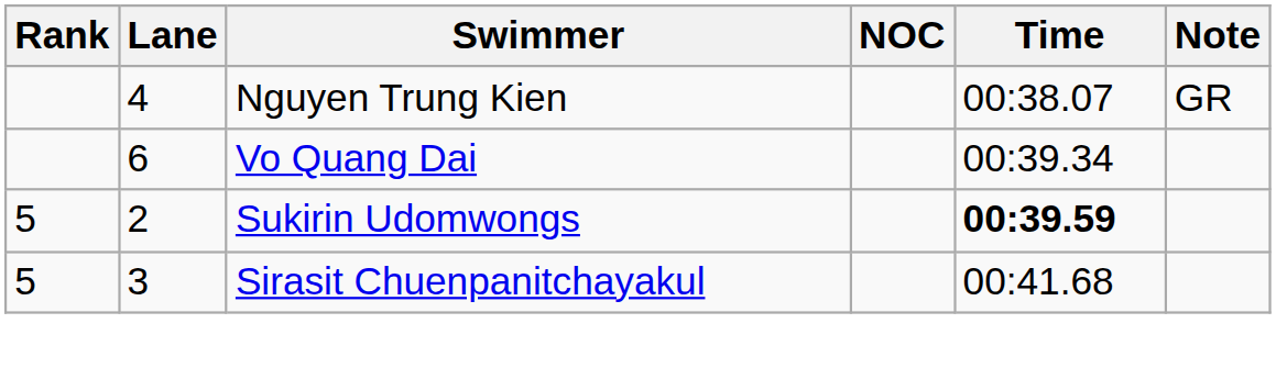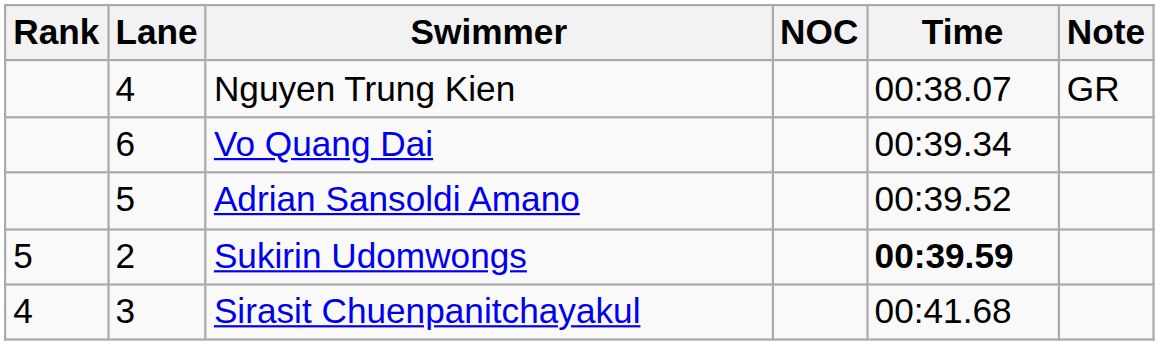+ row: 5 | Adrian Sansoldi Amano | 00:39.52
Sirasit Chuenpanitchayakul | Rank: 5 -> 4
